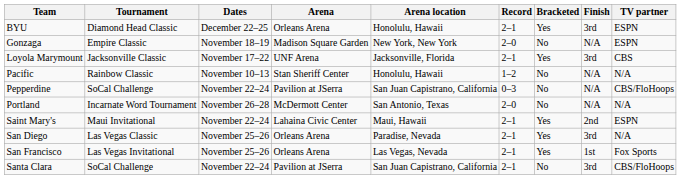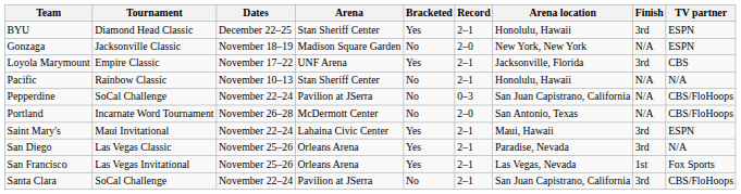columns swapped: Arena location <-> Bracketed
BYU | Arena: Orleans Arena -> Stan Sheriff Center
Gonzaga | Tournament: Empire Classic -> Jacksonville Classic
Loyola Marymount | Tournament: Jacksonville Classic -> Empire Classic
Pacific | Record: 1–2 -> 2–1
Portland | TV partner: N/A -> CBS/FloHoops
Saint Mary's | Finish: 2nd -> 3rd
